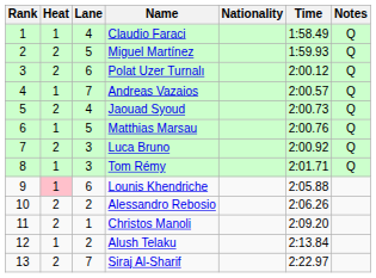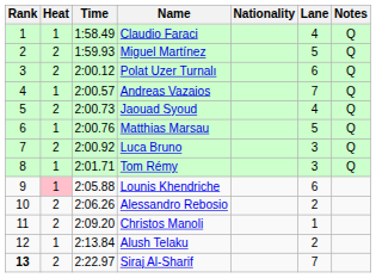columns swapped: Lane <-> Time
Siraj Al-Sharif | Rank: normal -> bold
